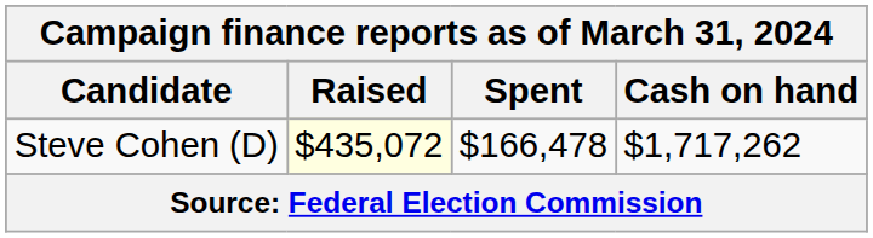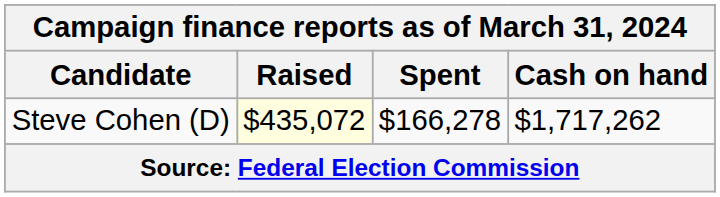Steve Cohen (D) | Spent: $166,478 -> $166,278
